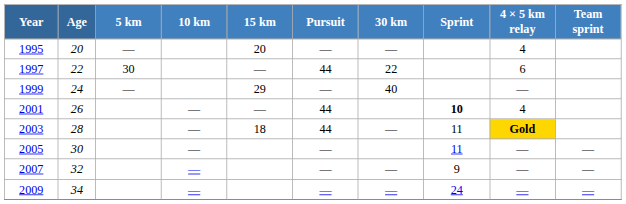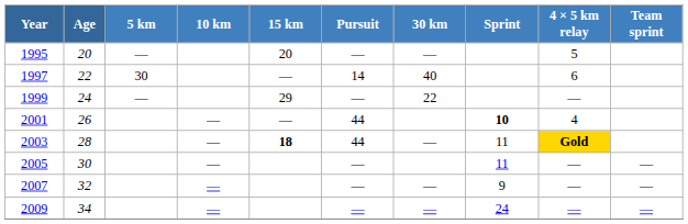1995 | 4 × 5 km relay: 4 -> 5
1997 | Pursuit: 44 -> 14
1997 | 30 km: 22 -> 40
1999 | 30 km: 40 -> 22
2003 | 15 km: normal -> bold
